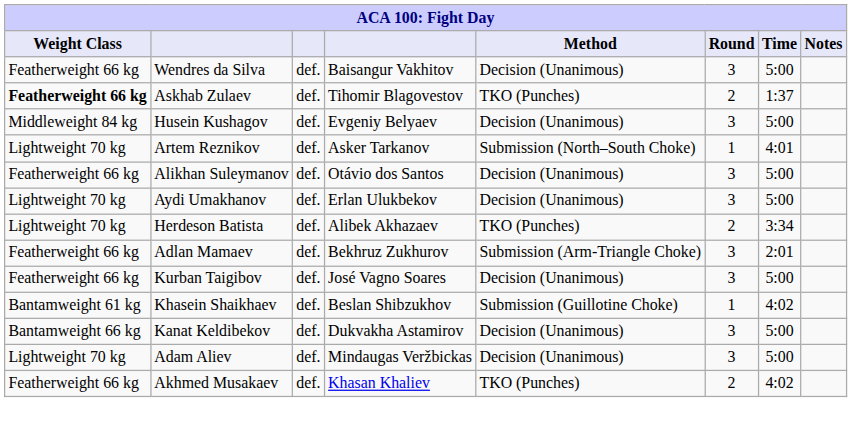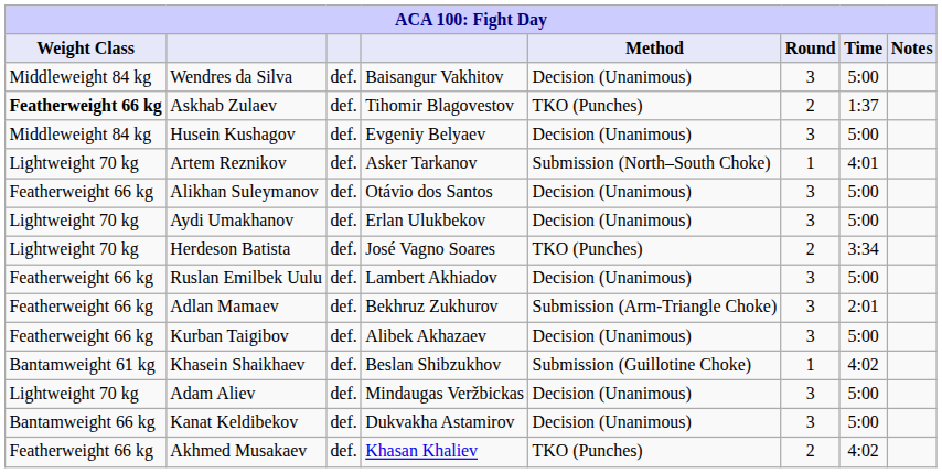Wendres da Silva | Weight Class: Featherweight 66 kg -> Middleweight 84 kg
Herdeson Batista | column 4: Alibek Akhazaev -> José Vagno Soares
+ row: Featherweight 66 kg | Ruslan Emilbek Uulu | def. | Lambert Akhiadov | Decision (Unanimous) | 3 | 5:00
Kurban Taigibov | column 4: José Vagno Soares -> Alibek Akhazaev
rows swapped: Adam Aliev <-> Kanat Keldibekov
